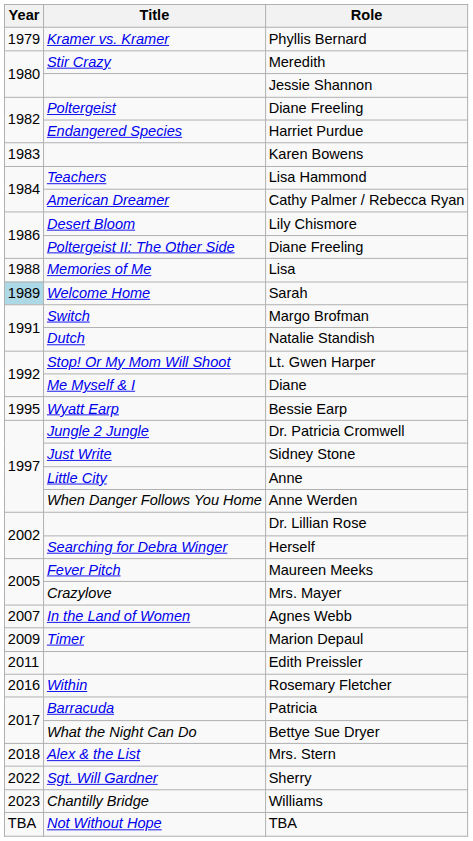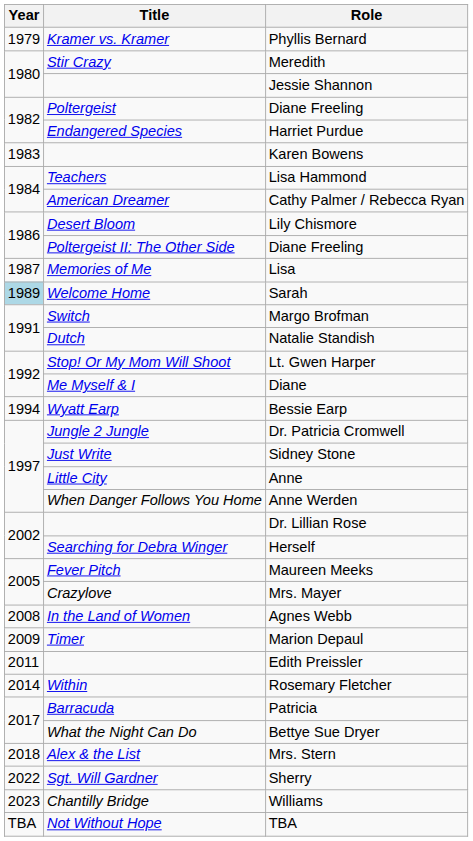Lisa | Year: 1988 -> 1987
Bessie Earp | Year: 1995 -> 1994
Agnes Webb | Year: 2007 -> 2008
Rosemary Fletcher | Year: 2016 -> 2014
